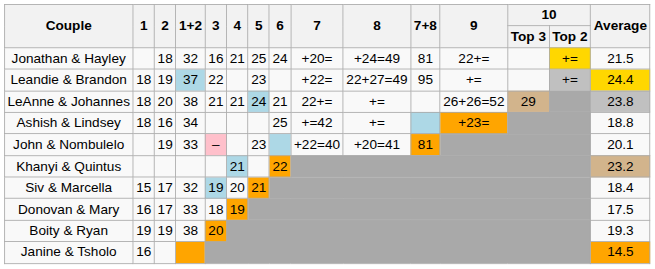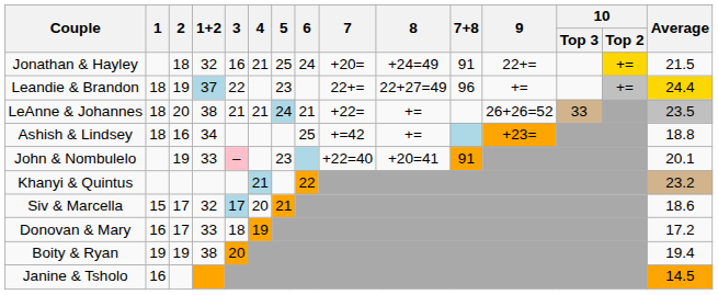Jonathan & Hayley | 7+8: 81 -> 91
Leandie & Brandon | 7: +22= -> 22+=
Leandie & Brandon | 7+8: 95 -> 96
LeAnne & Johannes | 7: 22+= -> +22=
LeAnne & Johannes | 10 / Top 3: 29 -> 33
LeAnne & Johannes | Average: 23.8 -> 23.5
John & Nombulelo | 7+8: 81 -> 91
Siv & Marcella | 3: 19 -> 17
Siv & Marcella | Average: 18.4 -> 18.6
Donovan & Mary | Average: 17.5 -> 17.2
Boity & Ryan | Average: 19.3 -> 19.4
